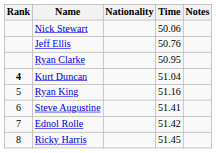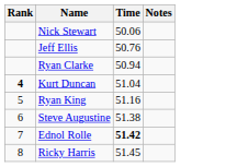- column: Nationality
Ryan Clarke | Time: 50.95 -> 50.94
Steve Augustine | Time: 51.41 -> 51.38
Ednol Rolle | Time: normal -> bold
